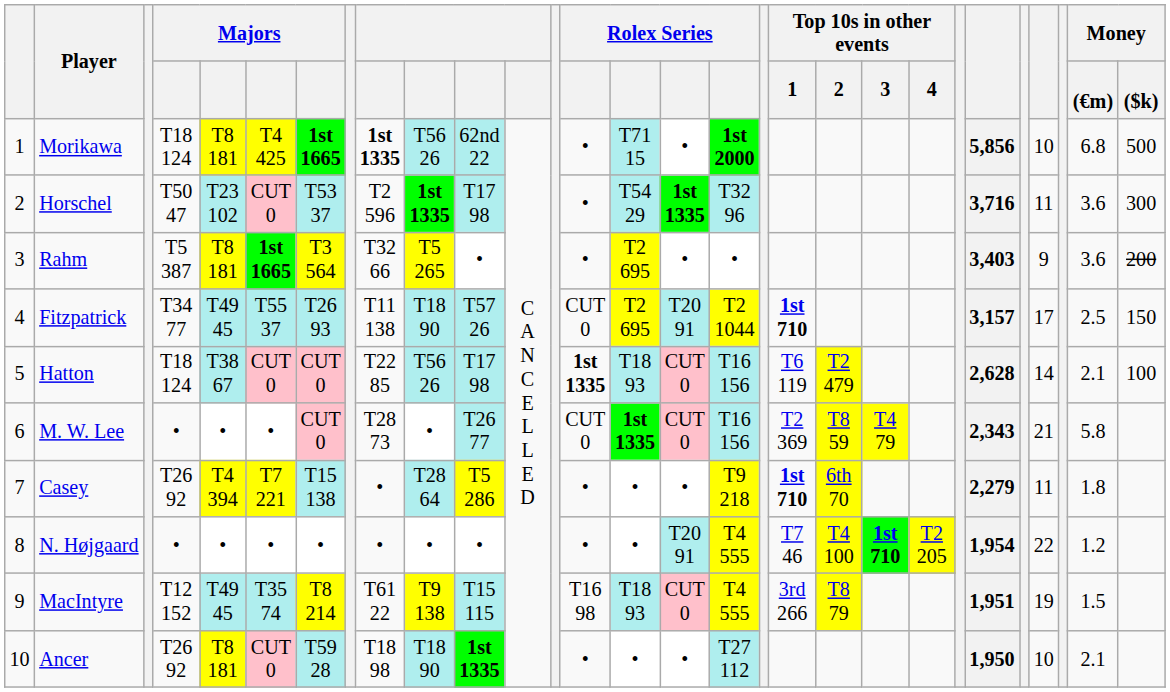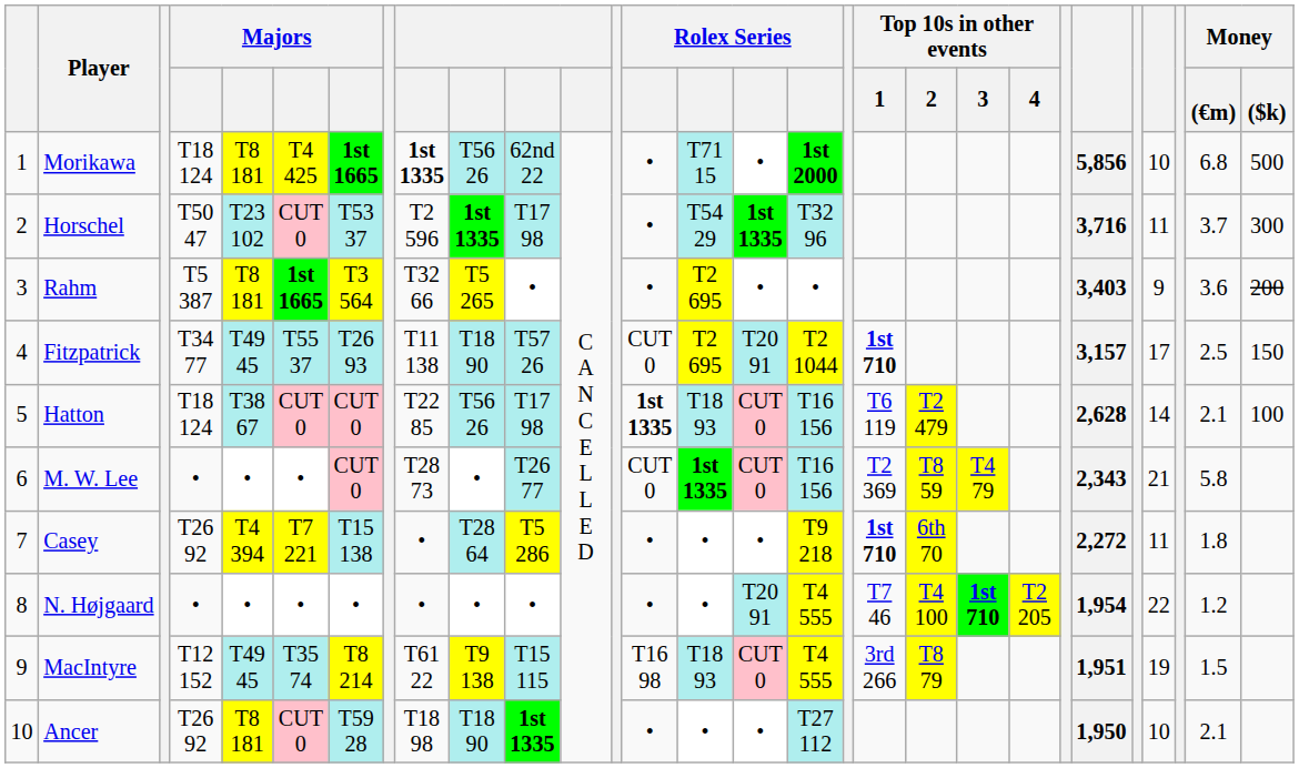Horschel | Money / (€m): 3.6 -> 3.7
Casey | column 24: 2,279 -> 2,272
